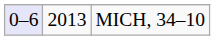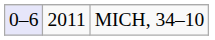MICH, 34–10 | column 2: 2013 -> 2011
